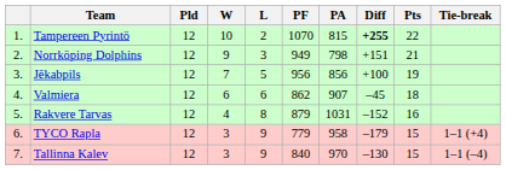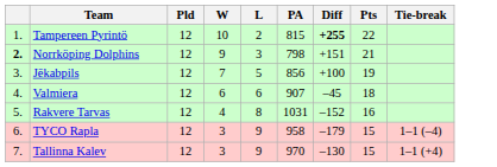- column: PF | 1070 | 949 | 956 | 862 | 879 | 779 | 840
Norrköping Dolphins | column 1: normal -> bold
TYCO Rapla | Tie-break: 1–1 (+4) -> 1–1 (–4)
Tallinna Kalev | Tie-break: 1–1 (–4) -> 1–1 (+4)
